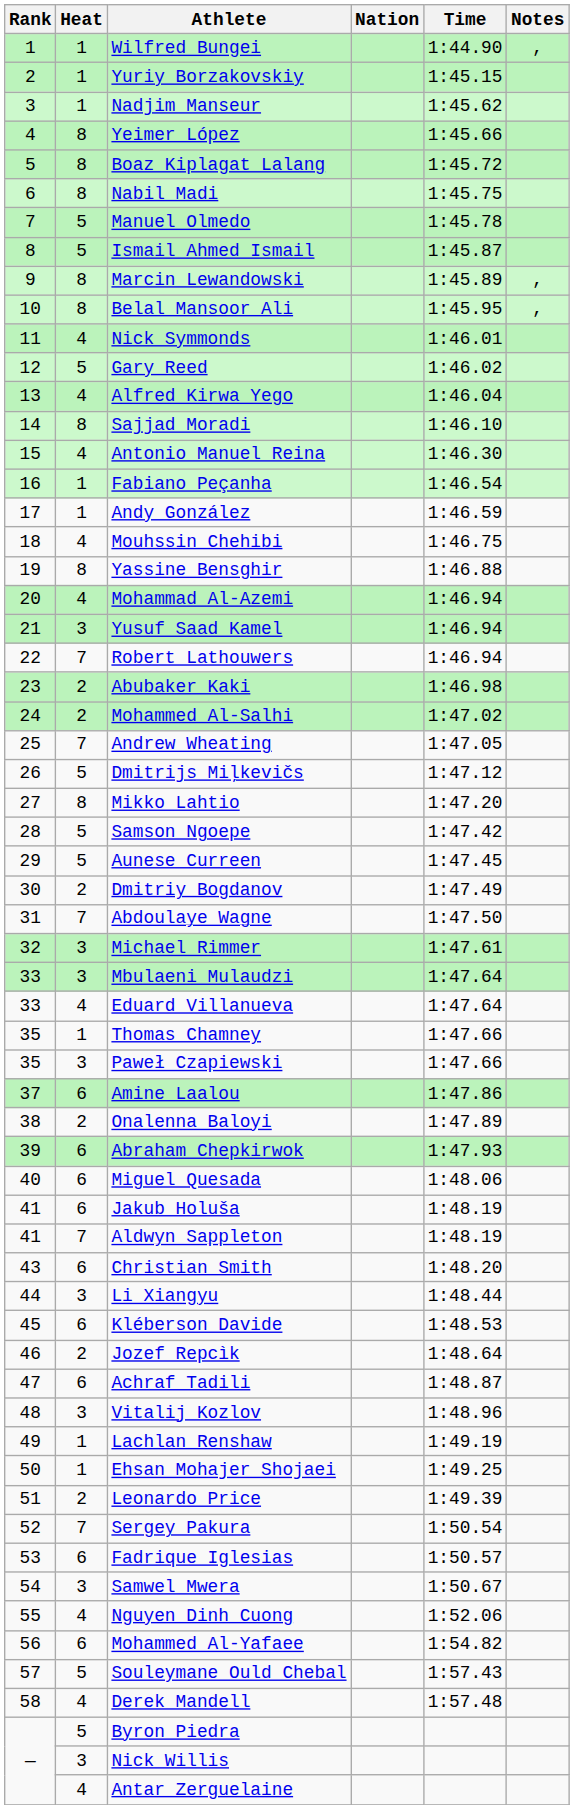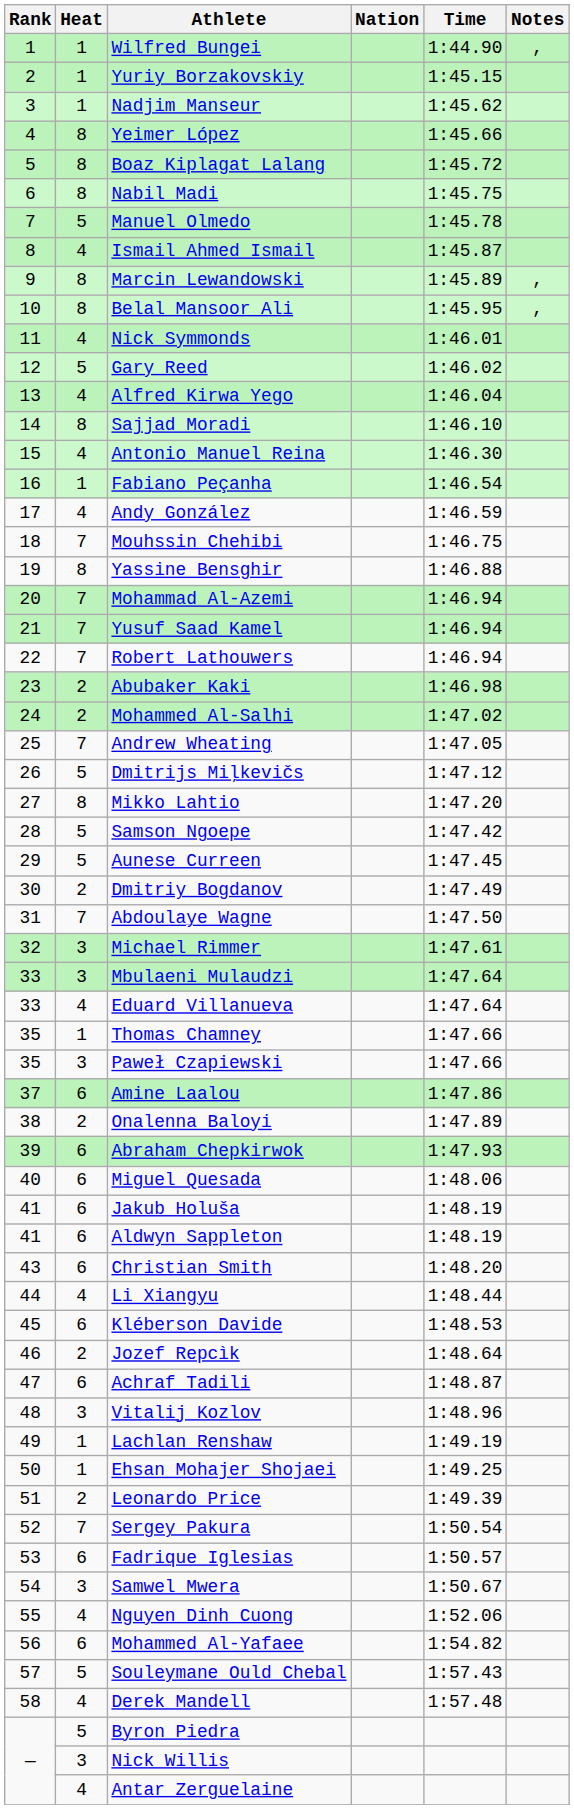Ismail Ahmed Ismail | Heat: 5 -> 4
Andy González | Heat: 1 -> 4
Mouhssin Chehibi | Heat: 4 -> 7
Mohammad Al-Azemi | Heat: 4 -> 7
Yusuf Saad Kamel | Heat: 3 -> 7
Aldwyn Sappleton | Heat: 7 -> 6
Li Xiangyu | Heat: 3 -> 4
